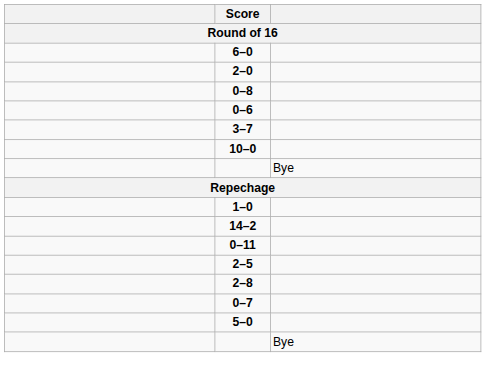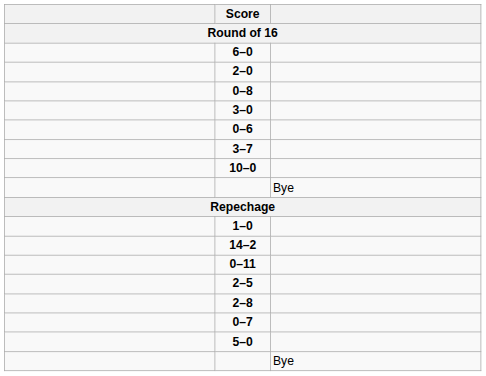+ row: 3–0
